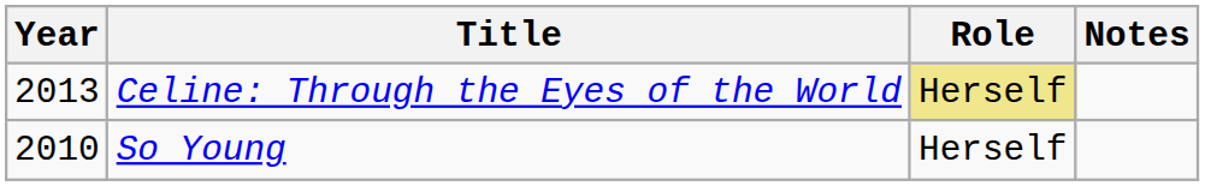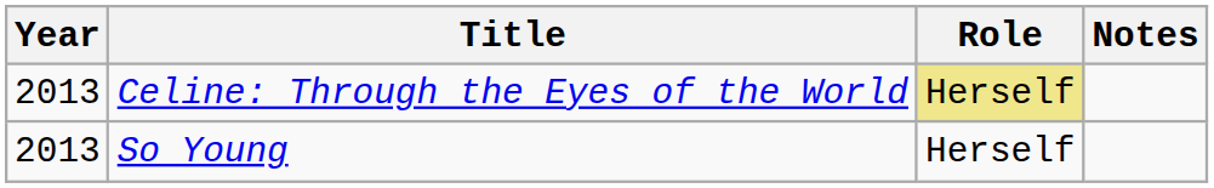So Young | Year: 2010 -> 2013
